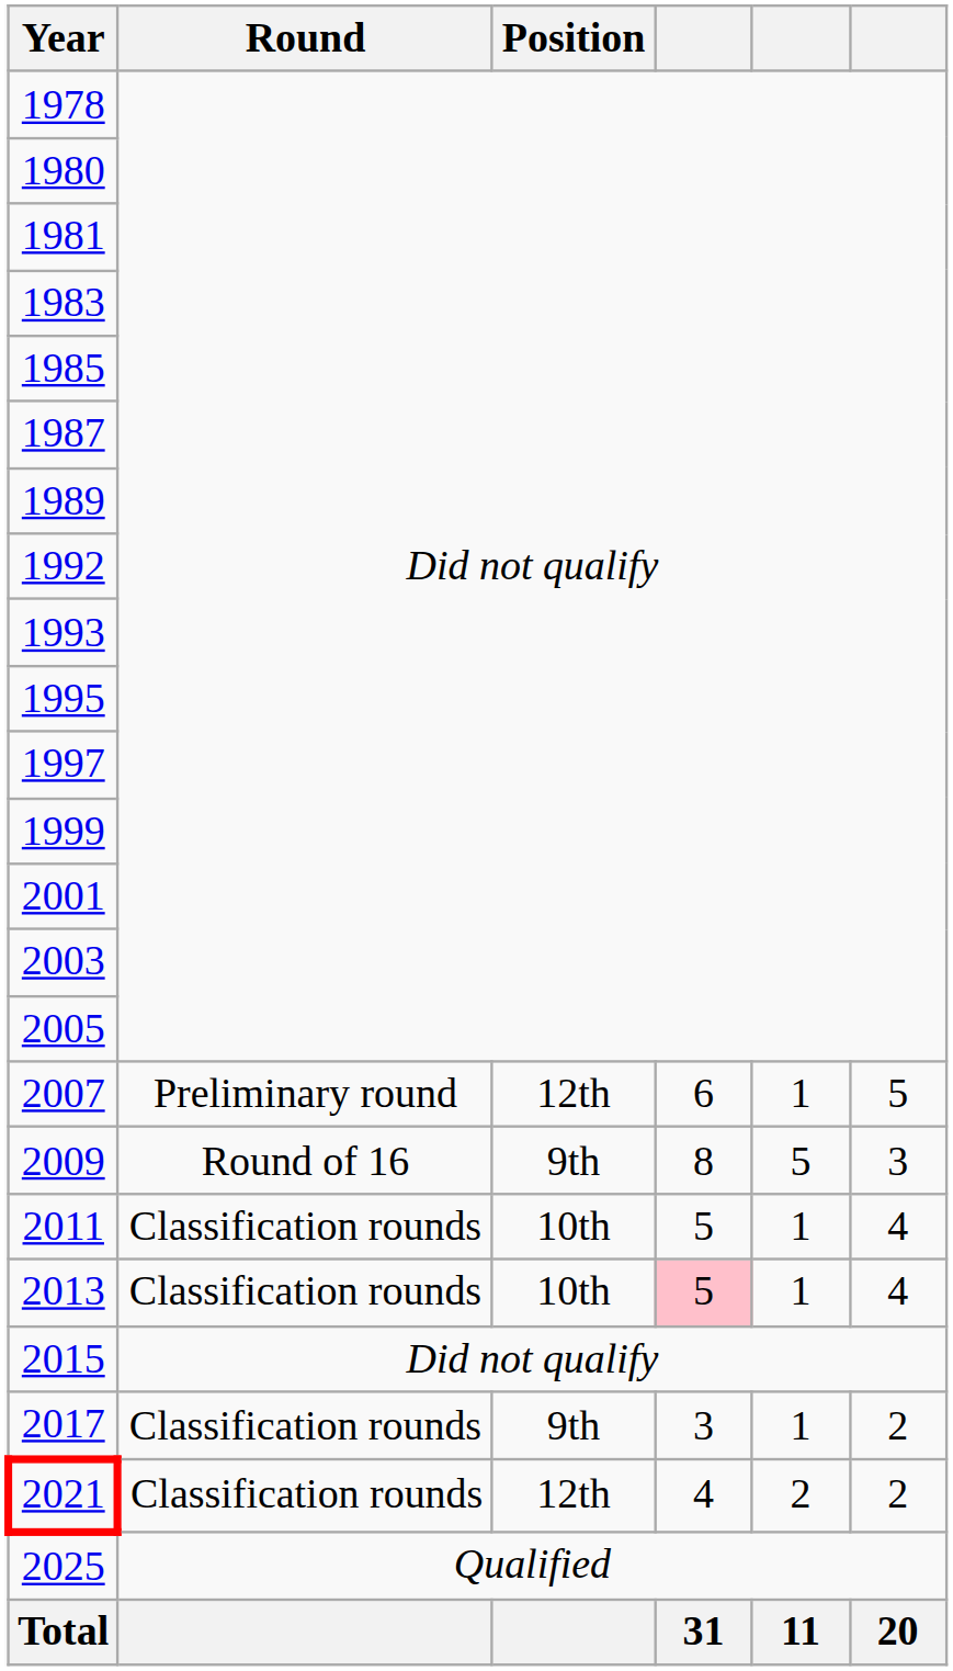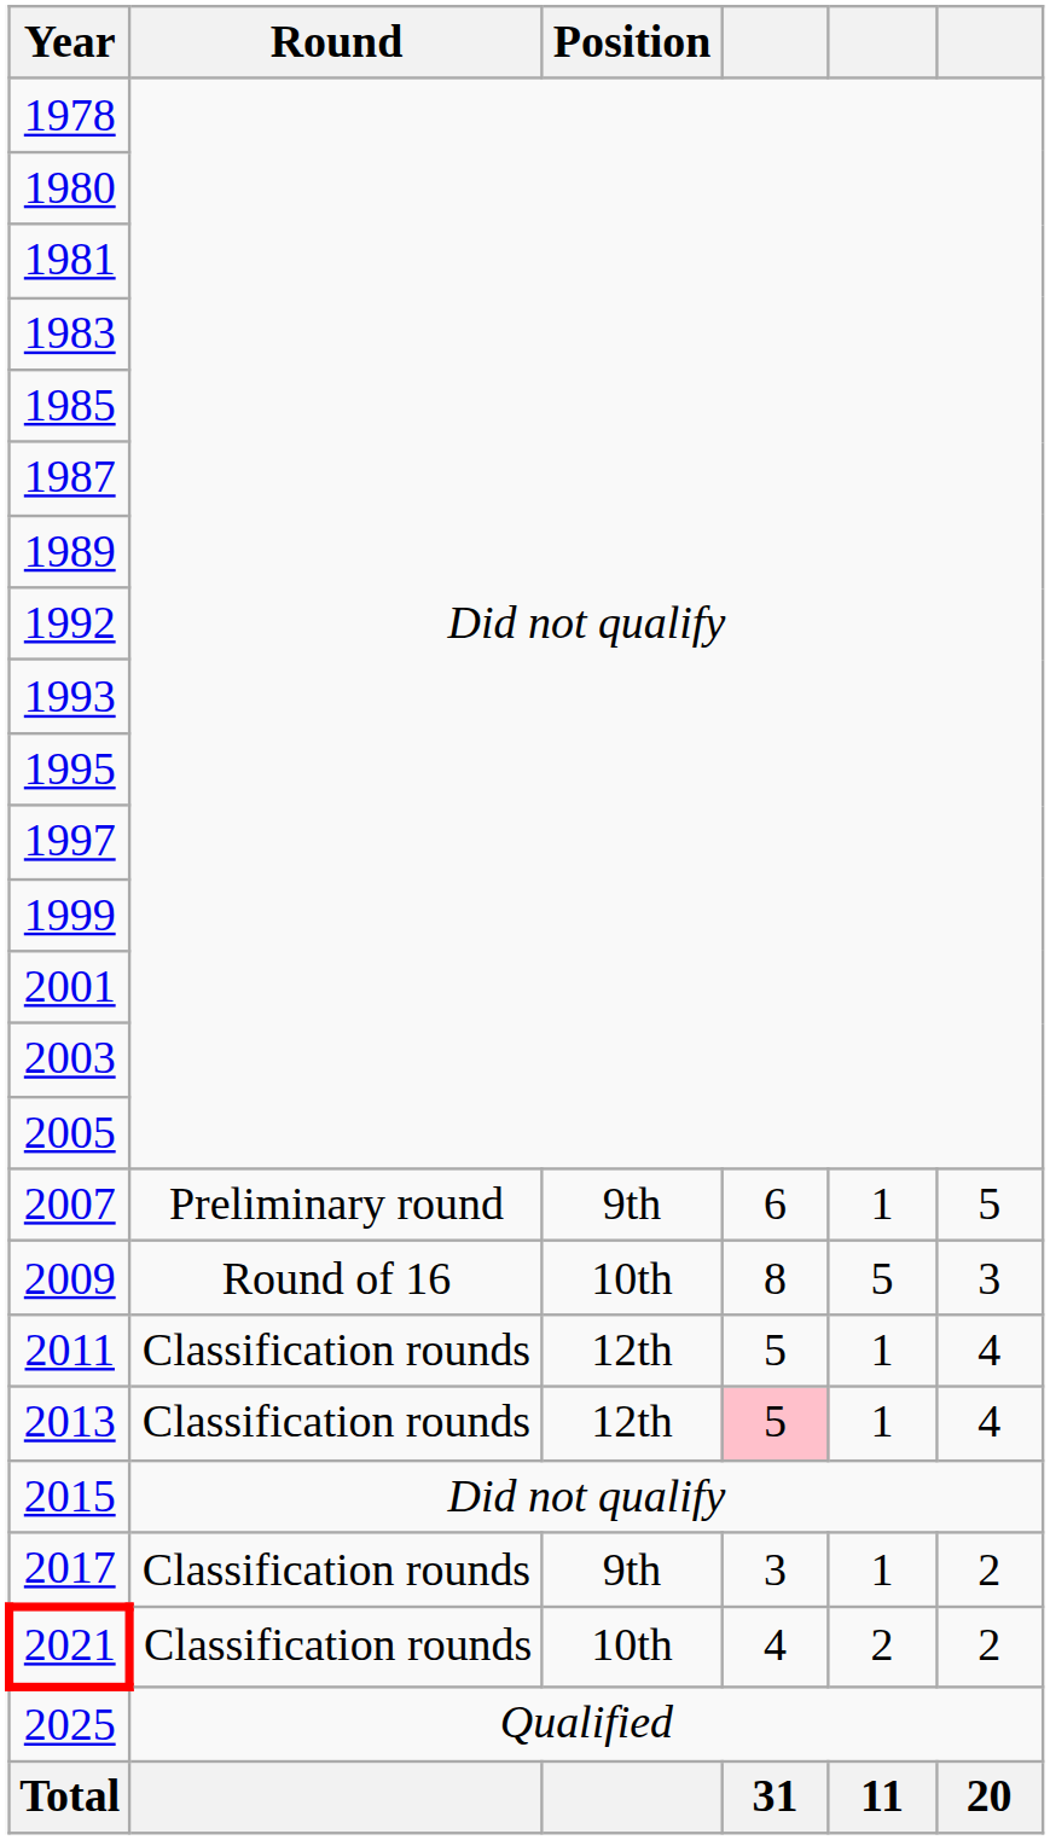2007 | Position: 12th -> 9th
2009 | Position: 9th -> 10th
2011 | Position: 10th -> 12th
2013 | Position: 10th -> 12th
2021 | Position: 12th -> 10th
